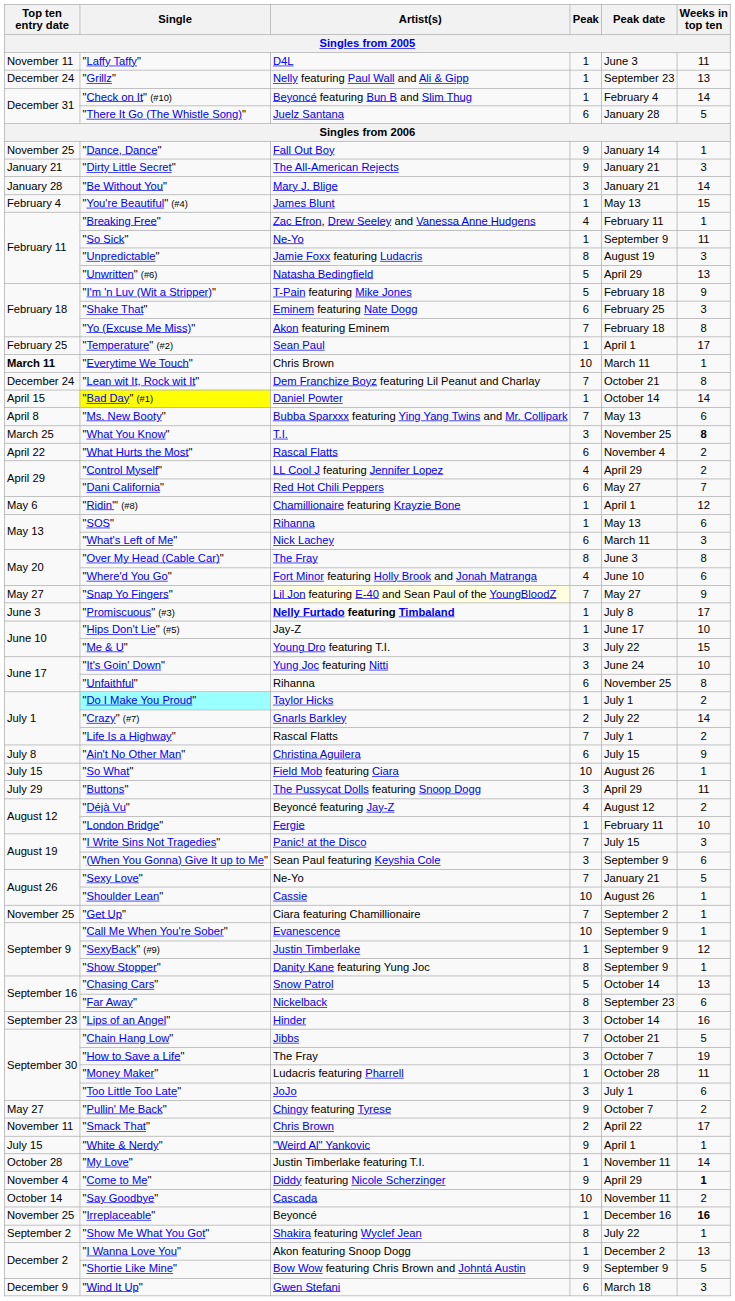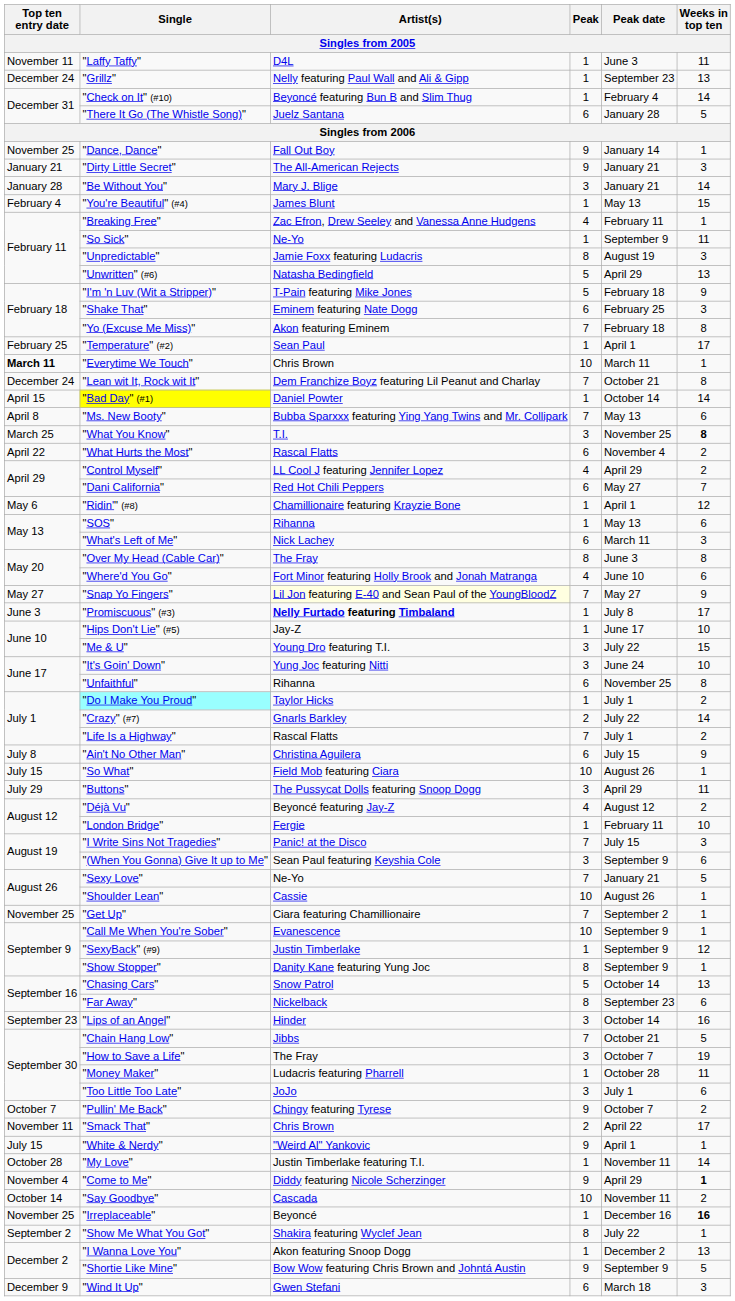"Pullin' Me Back" | Top ten entry date: May 27 -> October 7
